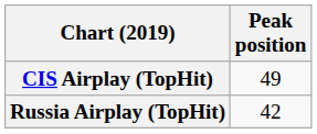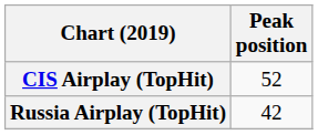CIS Airplay (TopHit) | Peak position: 49 -> 52
